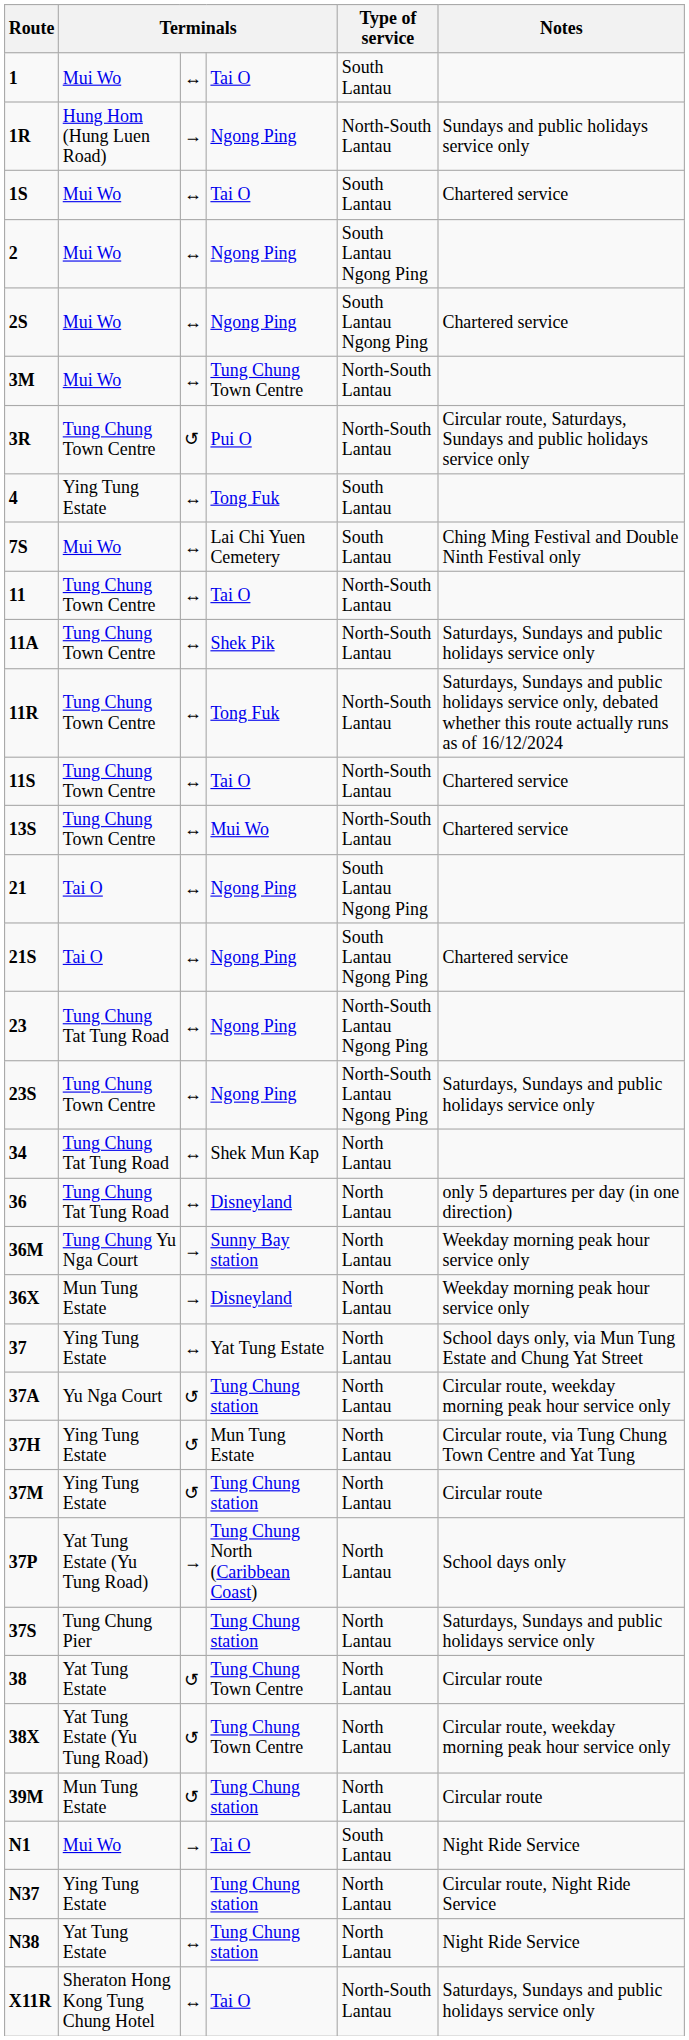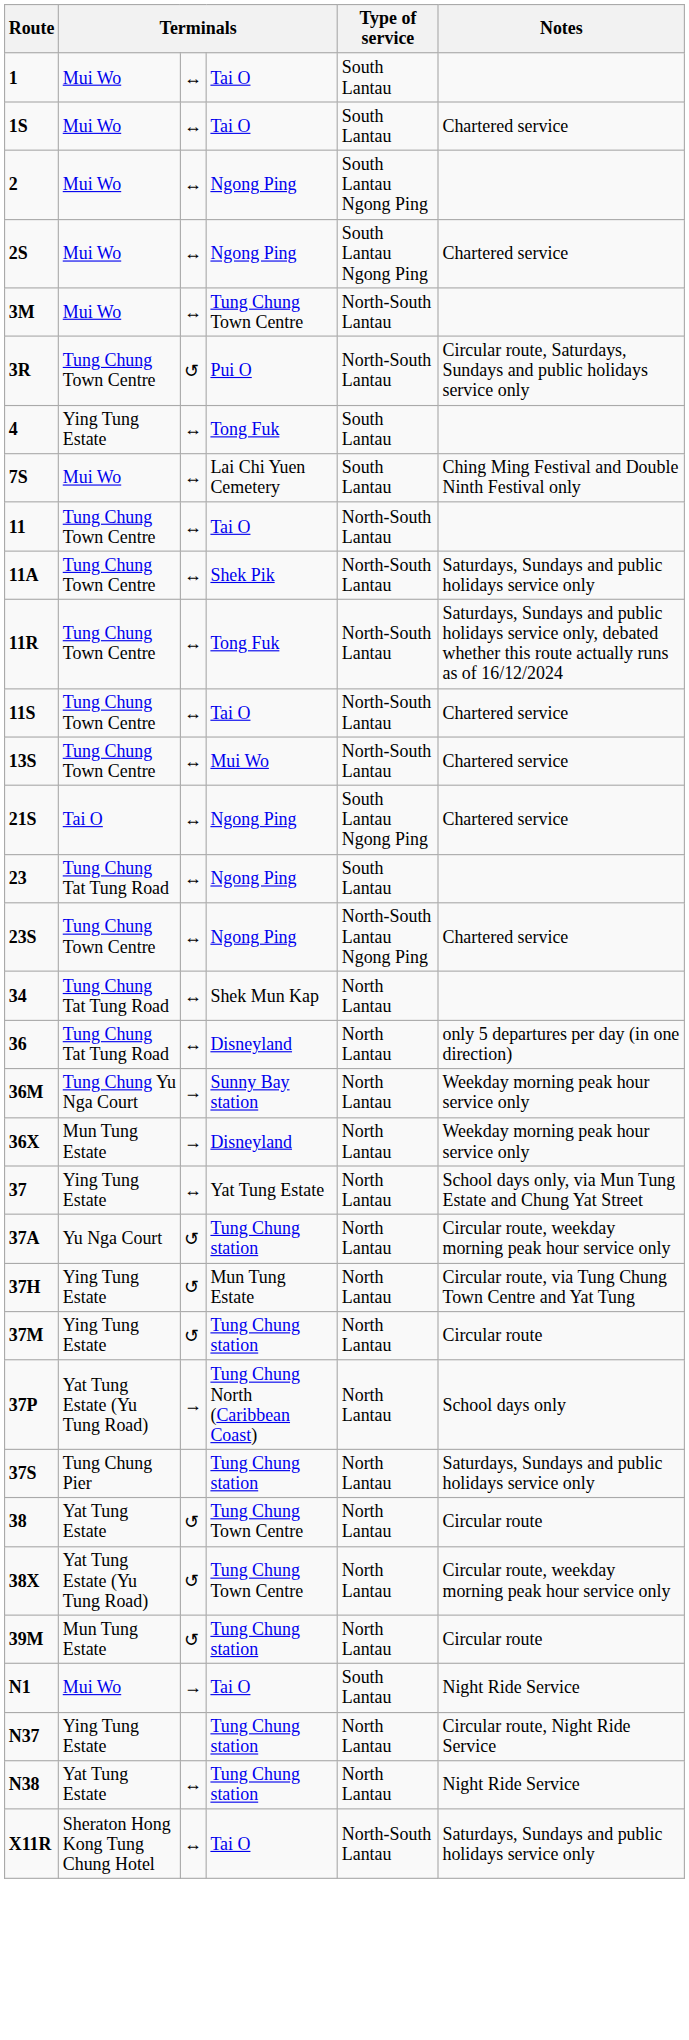- row: 1R | Hung Hom (Hung Luen Road) | → | Ngong Ping | North-South Lantau | Sundays and public holidays service only
- row: 21 | Tai O | ↔ | Ngong Ping | South Lantau Ngong Ping
23 | Type of service: North-South Lantau Ngong Ping -> South Lantau
23S | Notes: Saturdays, Sundays and public holidays service only -> Chartered service
